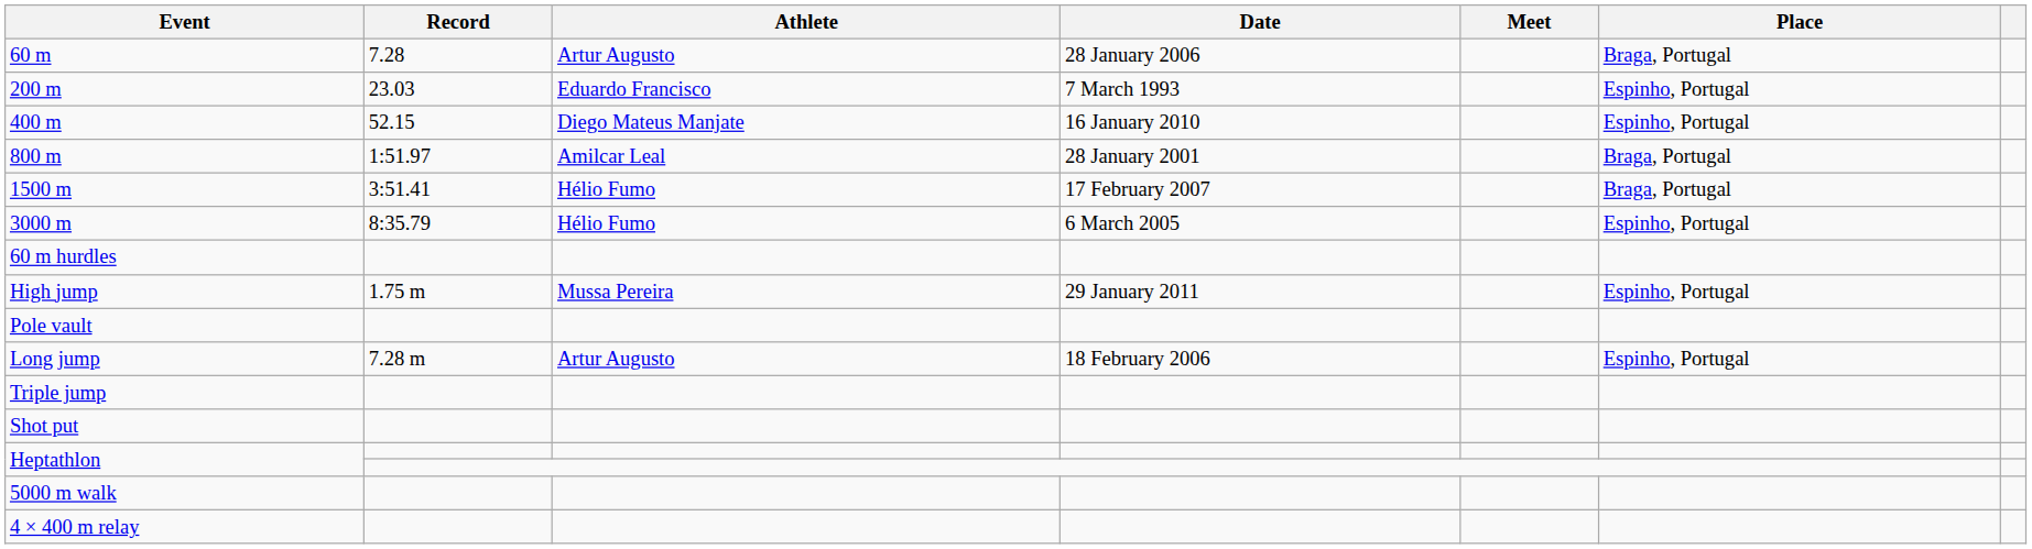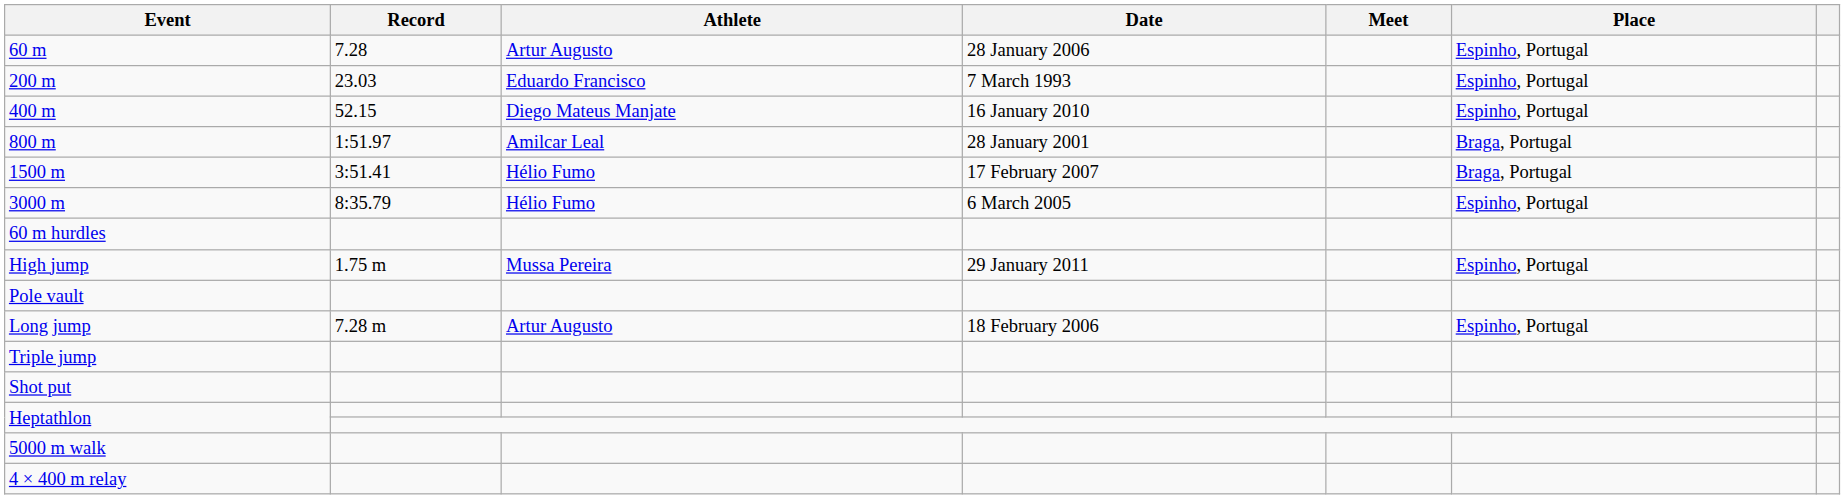60 m | Place: Braga, Portugal -> Espinho, Portugal
